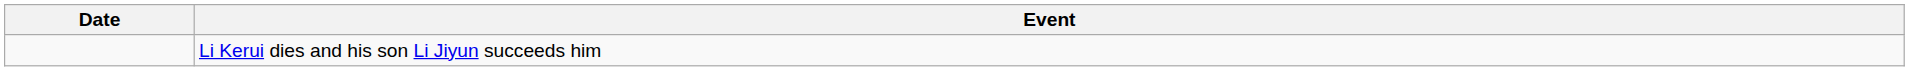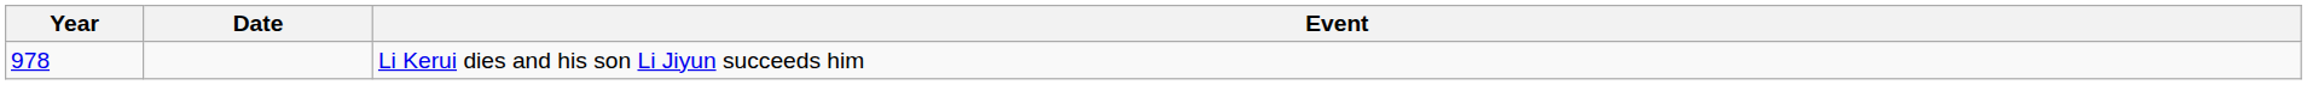+ column: Year | 978
